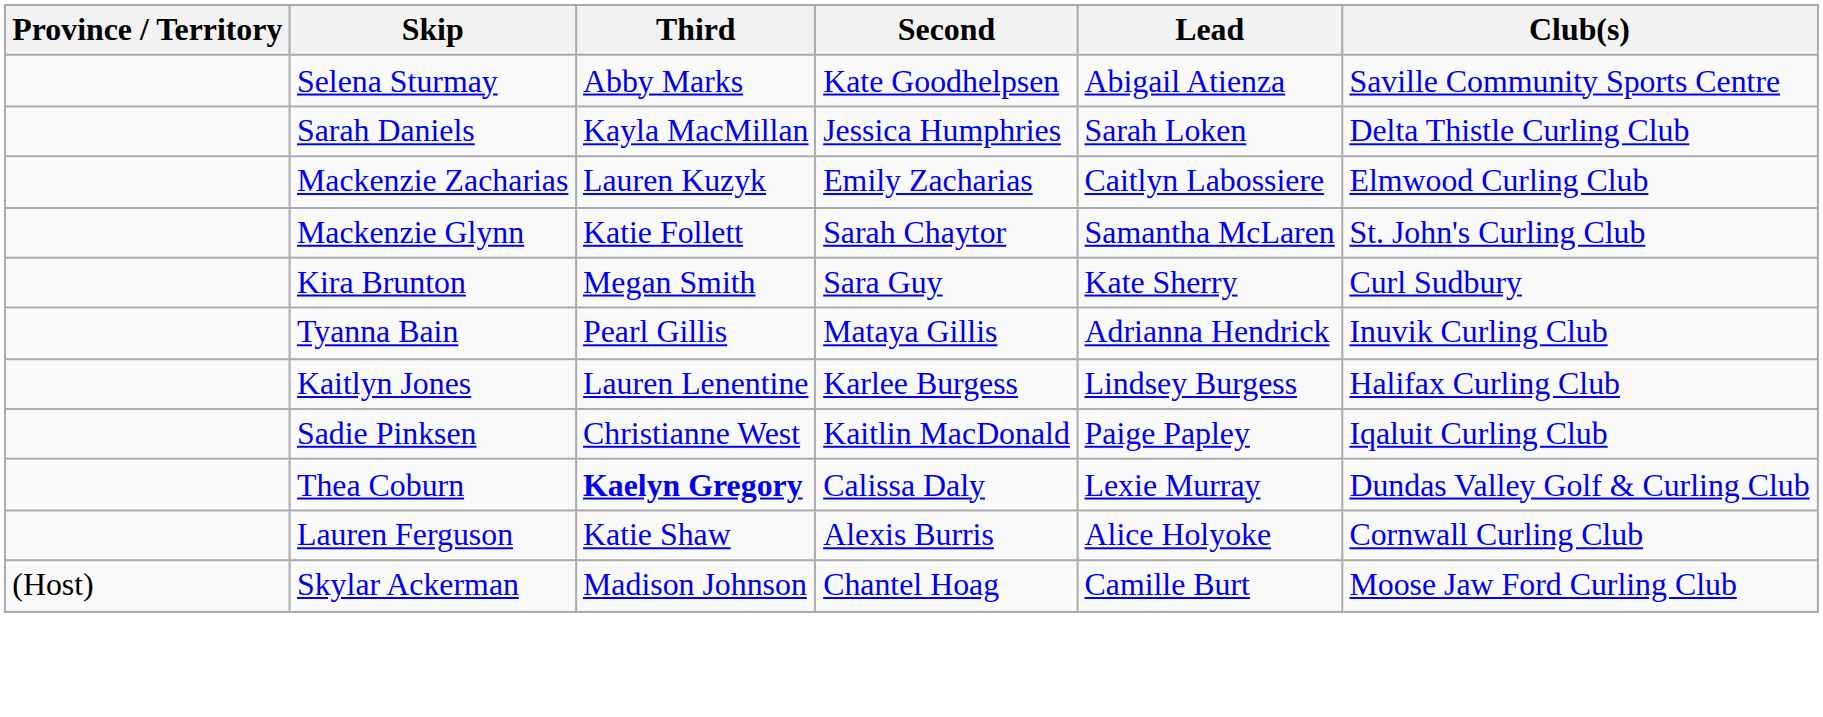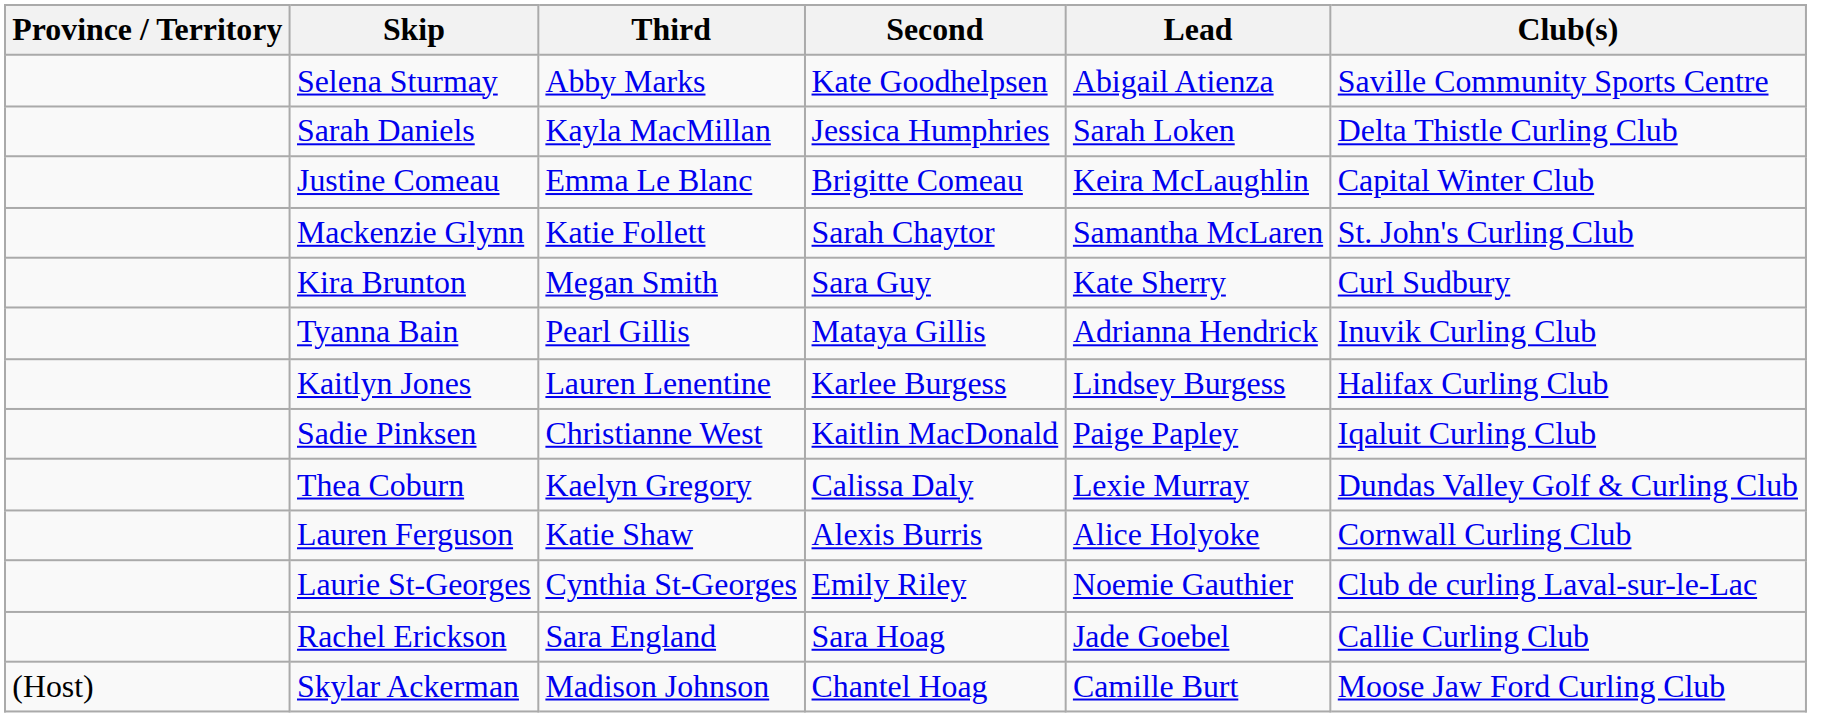- row: Mackenzie Zacharias | Lauren Kuzyk | Emily Zacharias | Caitlyn Labossiere | Elmwood Curling Club
+ row: Justine Comeau | Emma Le Blanc | Brigitte Comeau | Keira McLaughlin | Capital Winter Club
Thea Coburn | Third: bold -> normal
+ row: Laurie St-Georges | Cynthia St-Georges | Emily Riley | Noemie Gauthier | Club de curling Laval-sur-le-Lac
+ row: Rachel Erickson | Sara England | Sara Hoag | Jade Goebel | Callie Curling Club
